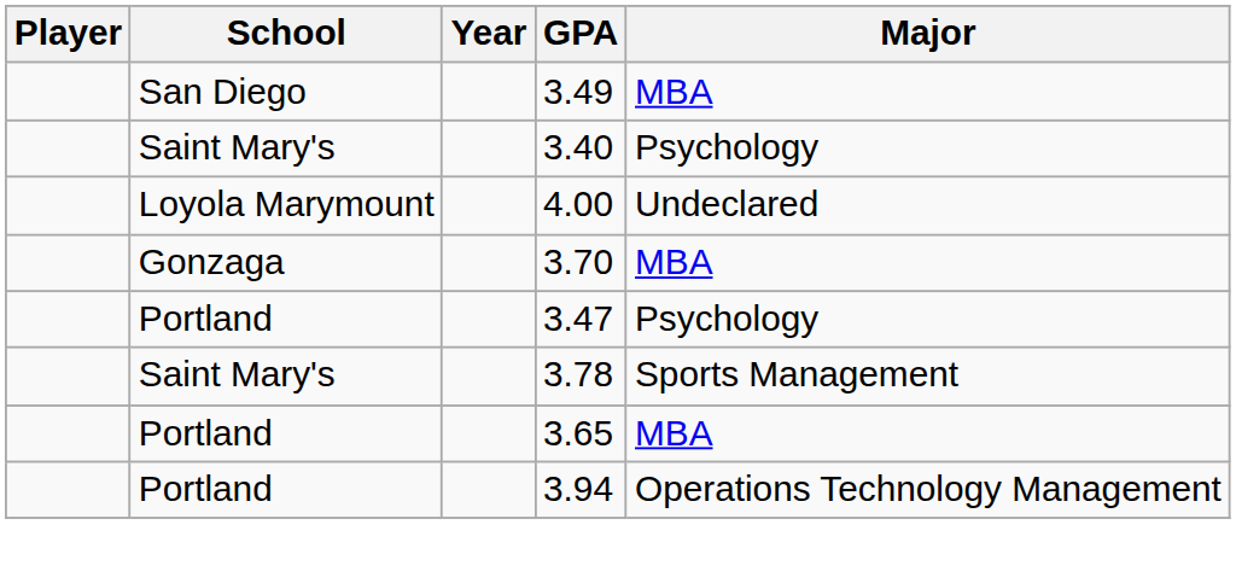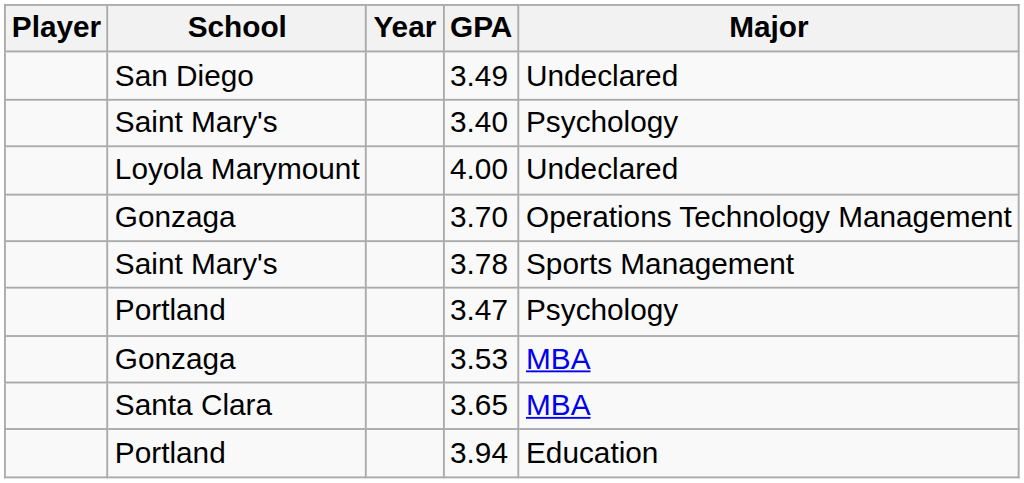3.49 | Major: MBA -> Undeclared
3.70 | Major: MBA -> Operations Technology Management
rows swapped: 3.78 <-> 3.47
+ row: Gonzaga | 3.53 | MBA
3.65 | School: Portland -> Santa Clara
3.94 | Major: Operations Technology Management -> Education
